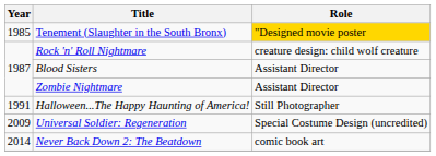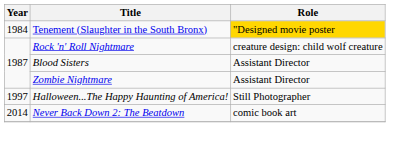Tenement (Slaughter in the South Bronx) | Year: 1985 -> 1984
Halloween...The Happy Haunting of America! | Year: 1991 -> 1997
- row: 2009 | Universal Soldier: Regeneration | Special Costume Design (uncredited)
